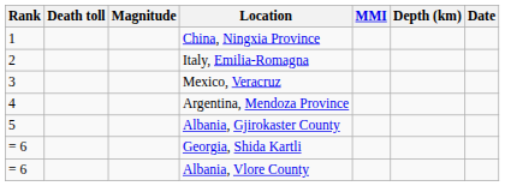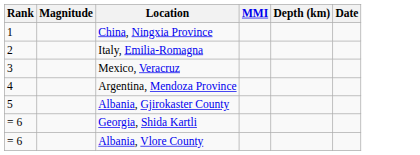- column: Death toll
